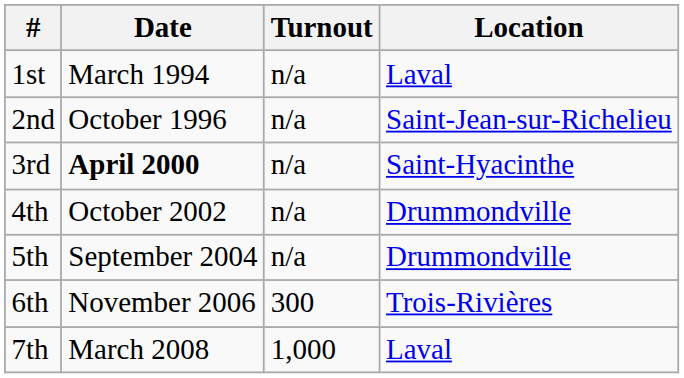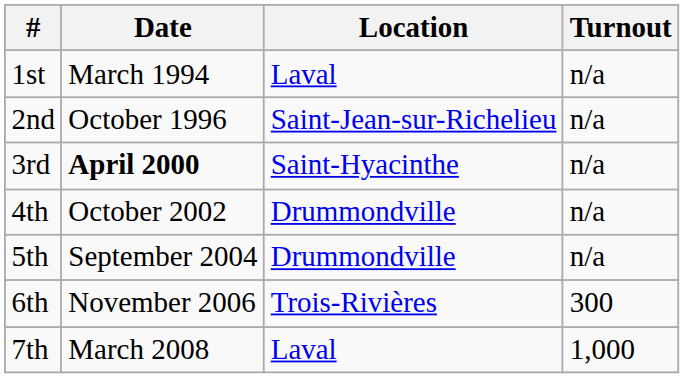columns swapped: Location <-> Turnout
